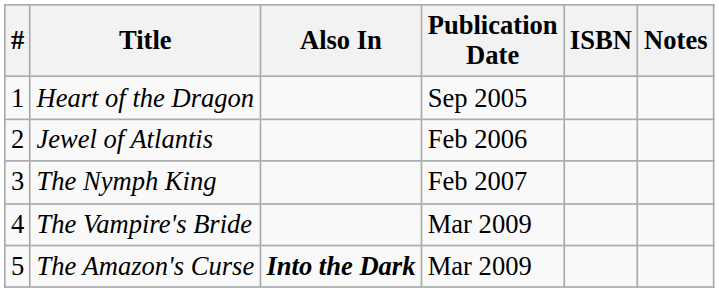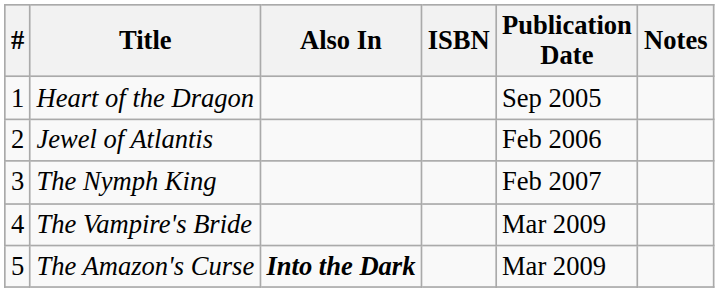columns swapped: Publication Date <-> ISBN
